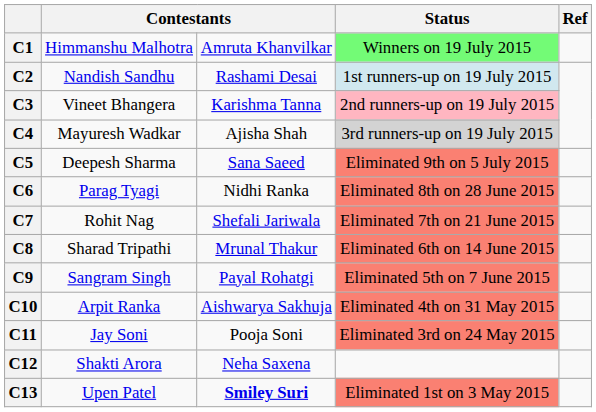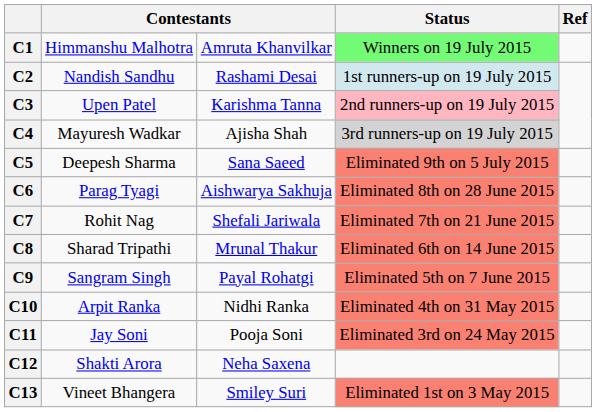C3 | column 2: Vineet Bhangera -> Upen Patel
C6 | column 3: Nidhi Ranka -> Aishwarya Sakhuja
C10 | column 3: Aishwarya Sakhuja -> Nidhi Ranka
C13 | column 2: Upen Patel -> Vineet Bhangera
C13 | column 3: bold -> normal
